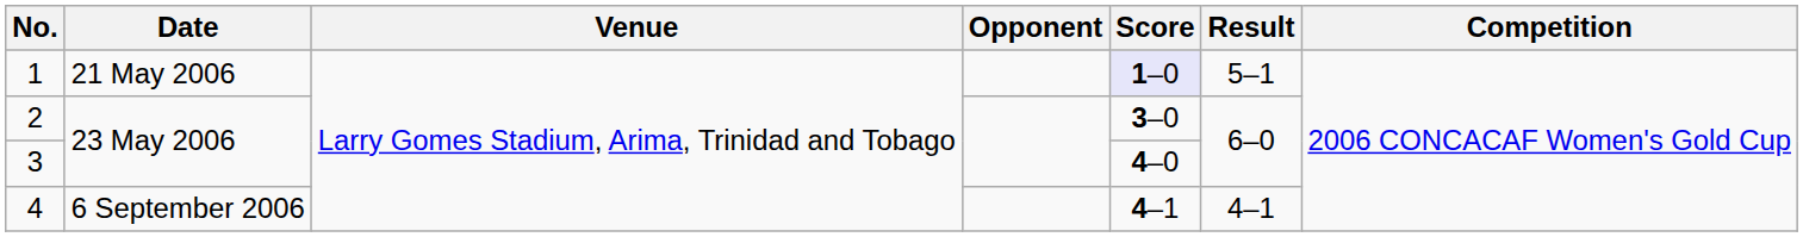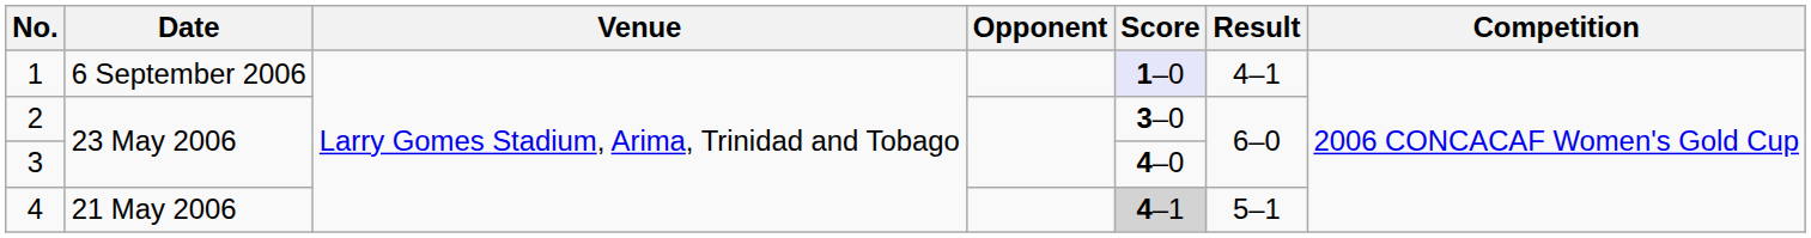1 | Date: 21 May 2006 -> 6 September 2006
1 | Result: 5–1 -> 4–1
4 | Date: 6 September 2006 -> 21 May 2006
4 | Score: no background -> lightgrey background
4 | Result: 4–1 -> 5–1
